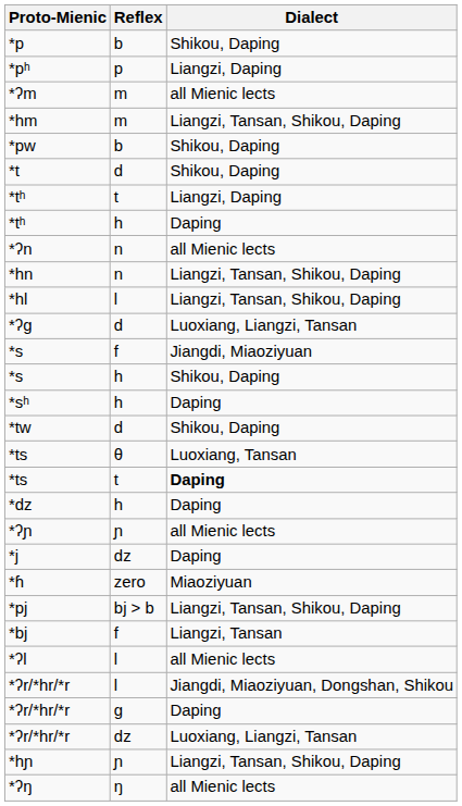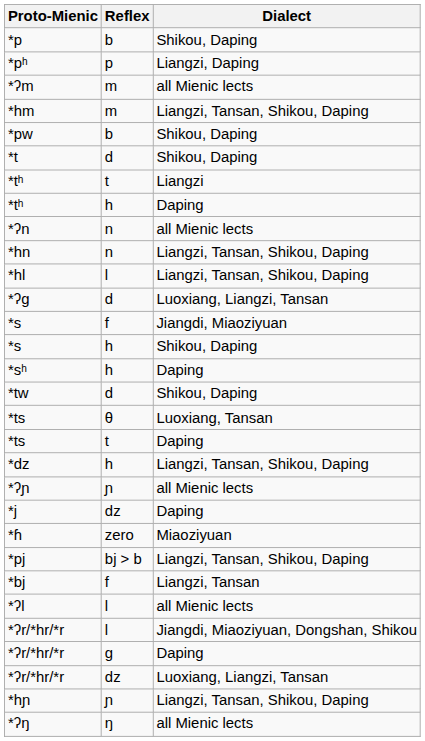*tʰ / t | Dialect: Liangzi, Daping -> Liangzi
*ts / t | Dialect: bold -> normal
*dz | Dialect: Daping -> Liangzi, Tansan, Shikou, Daping
